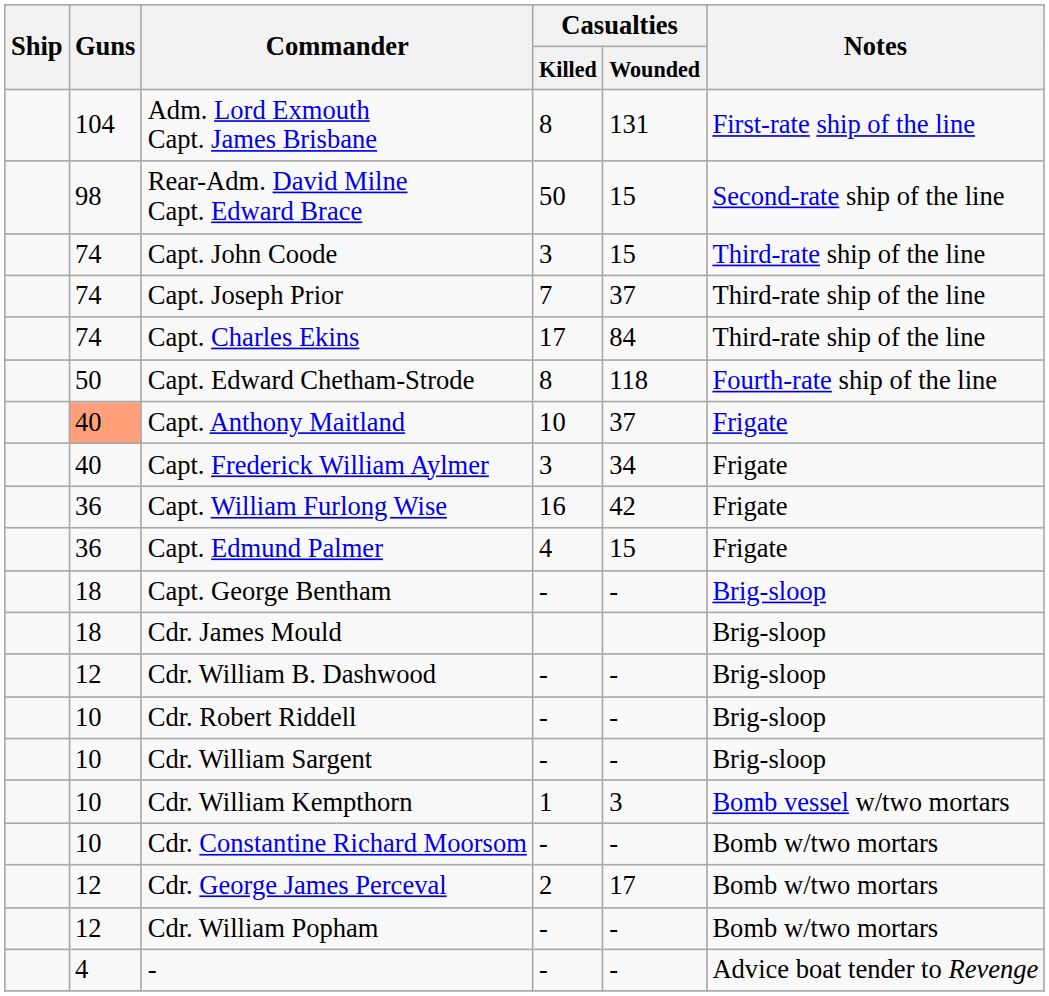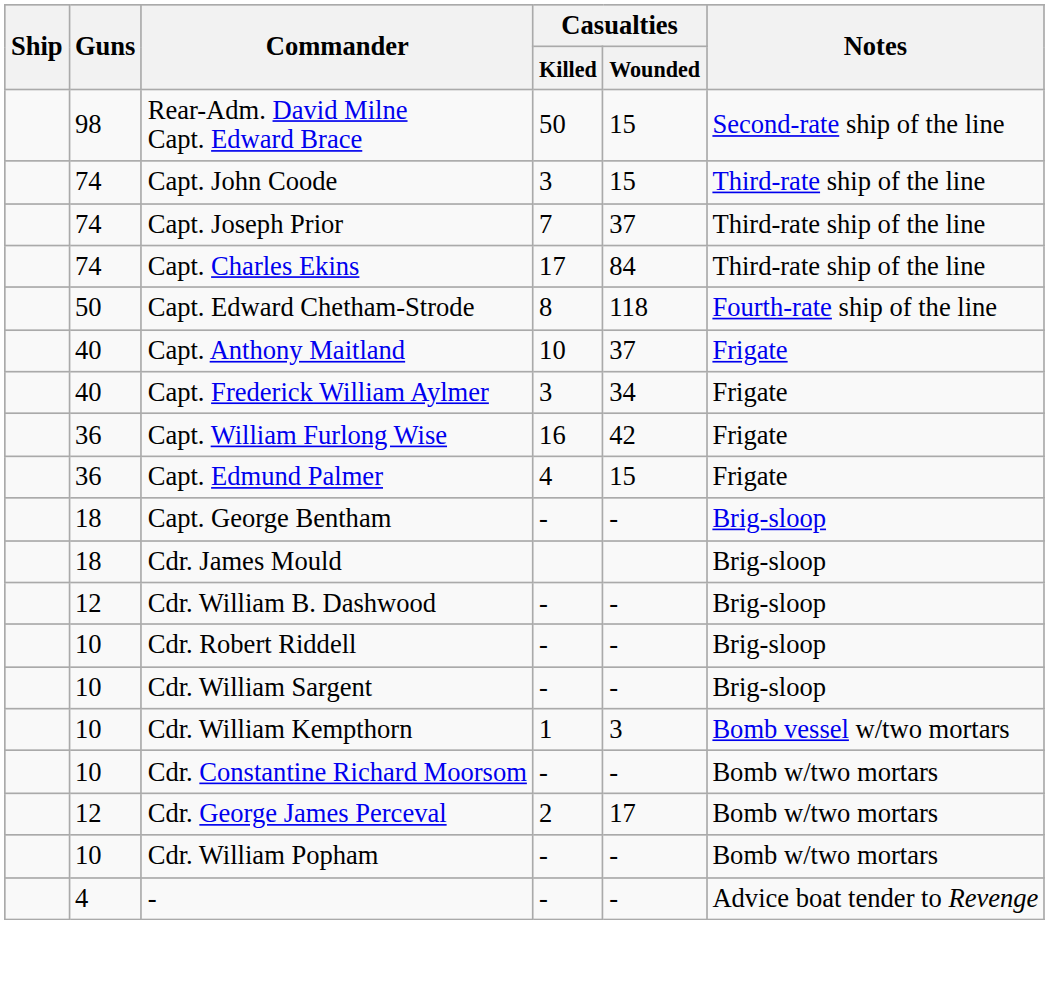- row: 104 | Adm. Lord Exmouth Capt. James Brisbane | 8 | 131 | First-rate ship of the line
Capt. Anthony Maitland | Guns: lightsalmon background -> no background
Cdr. William Popham | Guns: 12 -> 10
